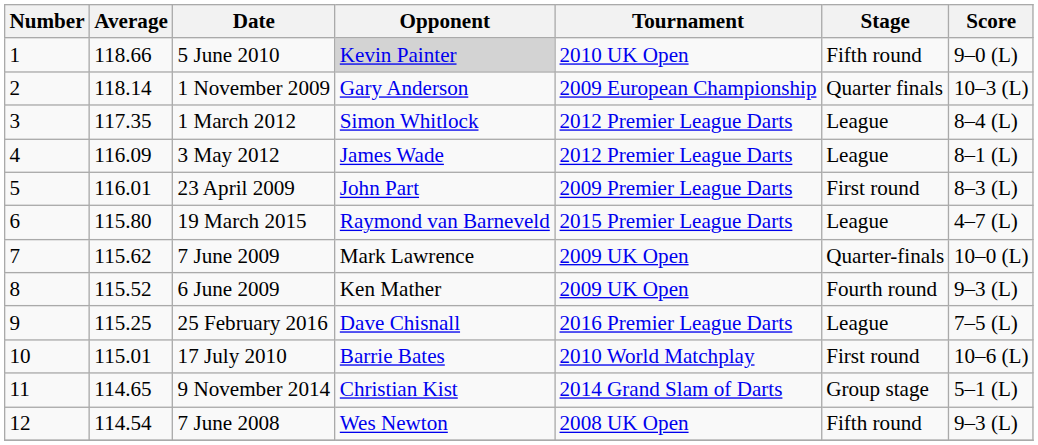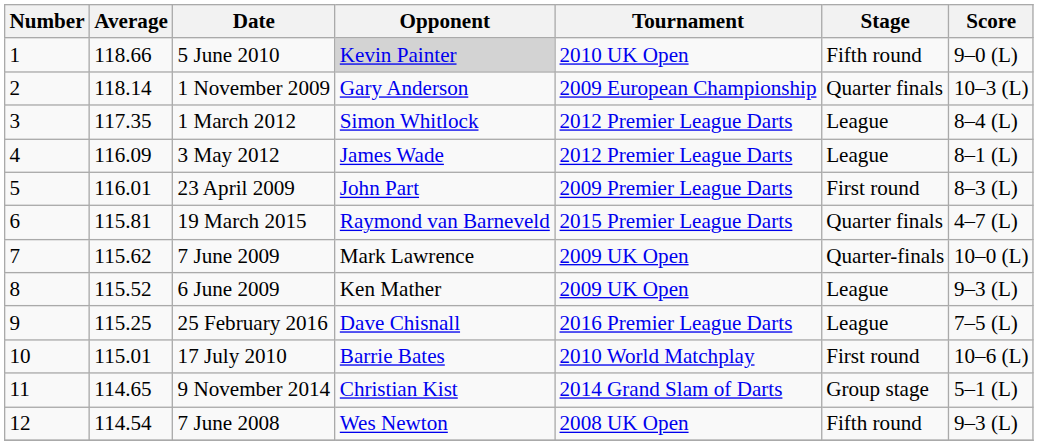19 March 2015 | Average: 115.80 -> 115.81
19 March 2015 | Stage: League -> Quarter finals
6 June 2009 | Stage: Fourth round -> League
